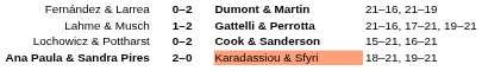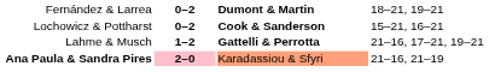Fernández & Larrea | column 4: 21–16, 21–19 -> 18–21, 19–21
rows swapped: Lahme & Musch <-> Lochowicz & Pottharst
Ana Paula & Sandra Pires | column 2: no background -> pink background
Ana Paula & Sandra Pires | column 4: 18–21, 19–21 -> 21–16, 21–19
